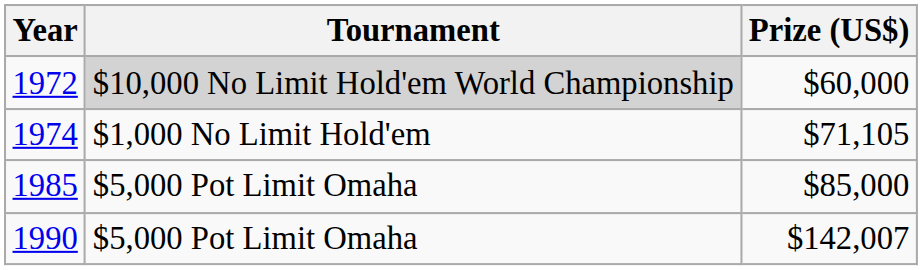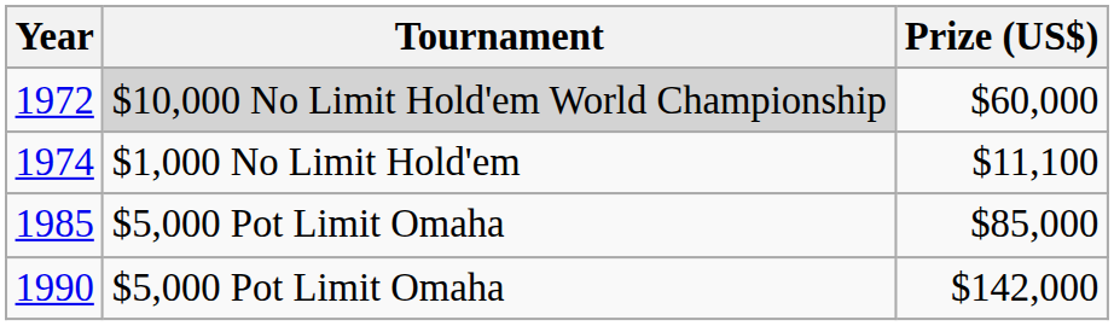1974 | Prize (US$): $71,105 -> $11,100
1990 | Prize (US$): $142,007 -> $142,000
